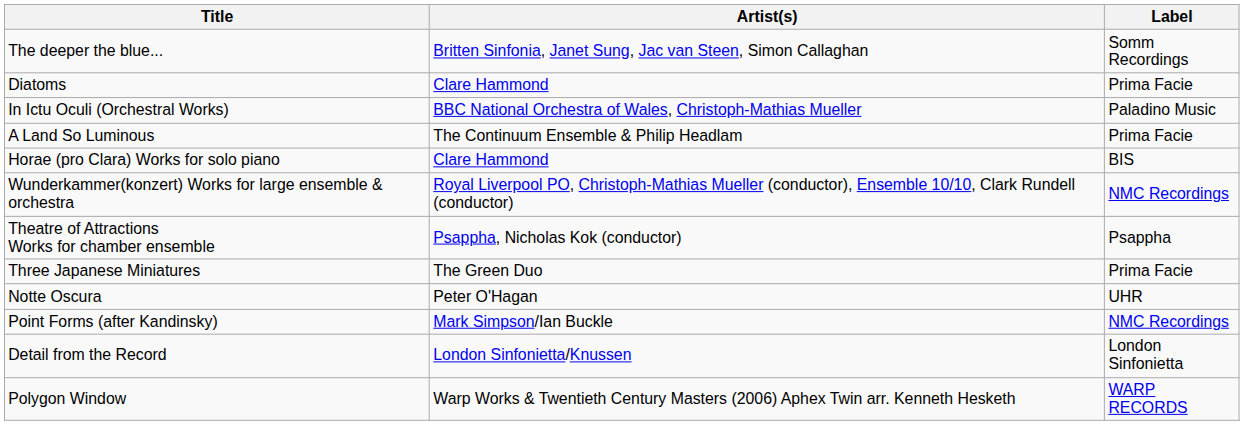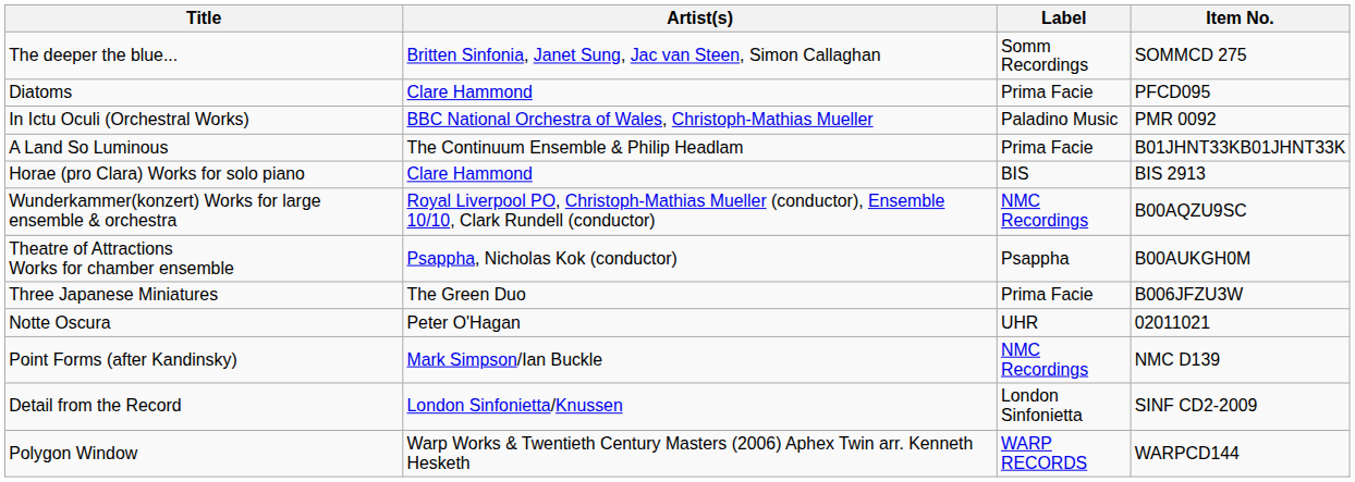+ column: Item No. | SOMMCD 275 | PFCD095 | PMR 0092 | B01JHNT33KB01JHNT33K | BIS 2913 | B00AQZU9SC | B00AUKGH0M | B006JFZU3W | 02011021 | NMC D139 | SINF CD2-2009 | WARPCD144
